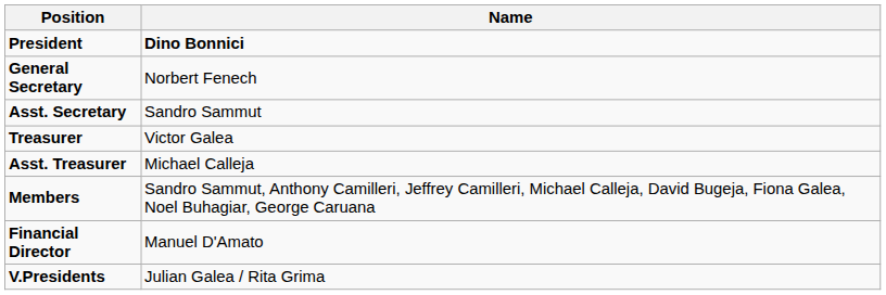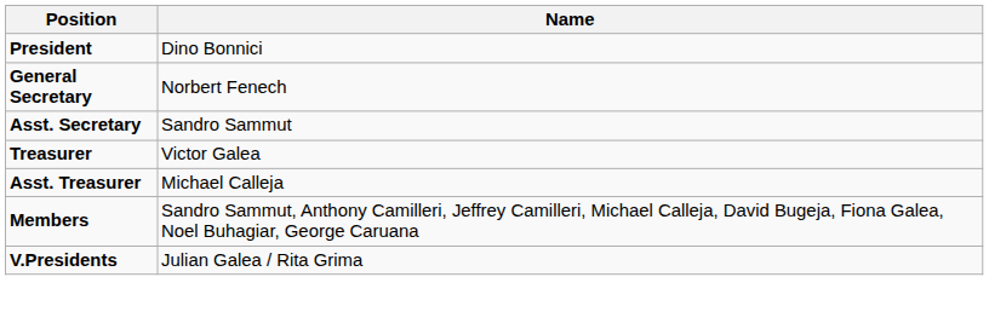President | Name: bold -> normal
- row: Financial Director | Manuel D'Amato
